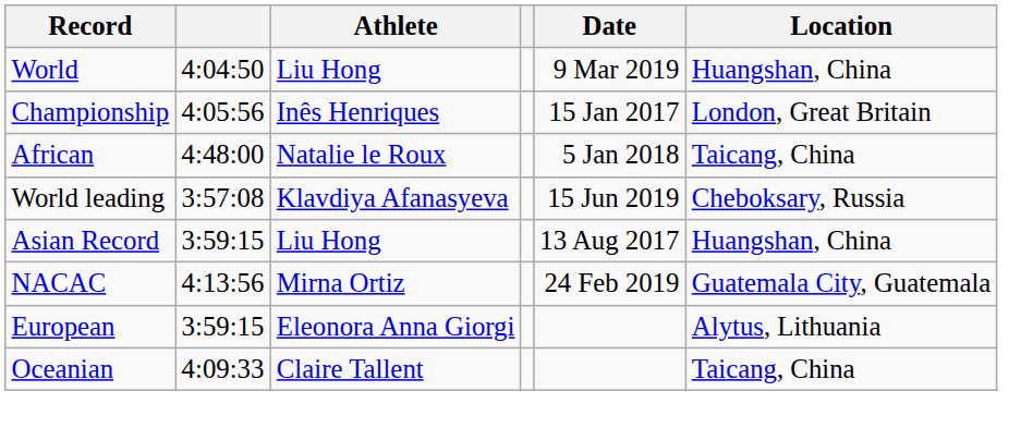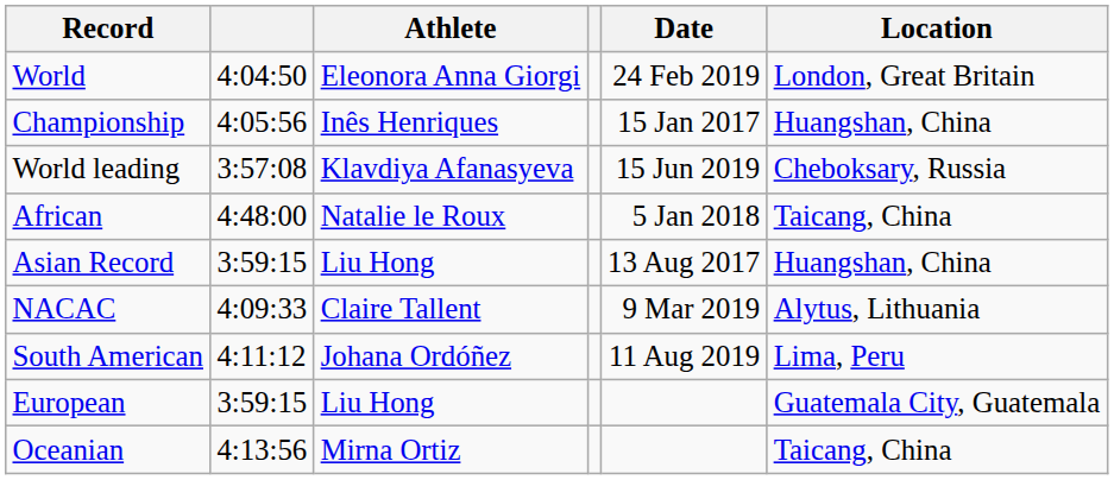World | Athlete: Liu Hong -> Eleonora Anna Giorgi
World | Date: 9 Mar 2019 -> 24 Feb 2019
World | Location: Huangshan, China -> London, Great Britain
Championship | Location: London, Great Britain -> Huangshan, China
rows swapped: World leading <-> African
NACAC | column 2: 4:13:56 -> 4:09:33
NACAC | Athlete: Mirna Ortiz -> Claire Tallent
NACAC | Date: 24 Feb 2019 -> 9 Mar 2019
NACAC | Location: Guatemala City, Guatemala -> Alytus, Lithuania
+ row: South American | 4:11:12 | Johana Ordóñez | 11 Aug 2019 | Lima, Peru
European | Athlete: Eleonora Anna Giorgi -> Liu Hong
European | Location: Alytus, Lithuania -> Guatemala City, Guatemala
Oceanian | column 2: 4:09:33 -> 4:13:56
Oceanian | Athlete: Claire Tallent -> Mirna Ortiz
